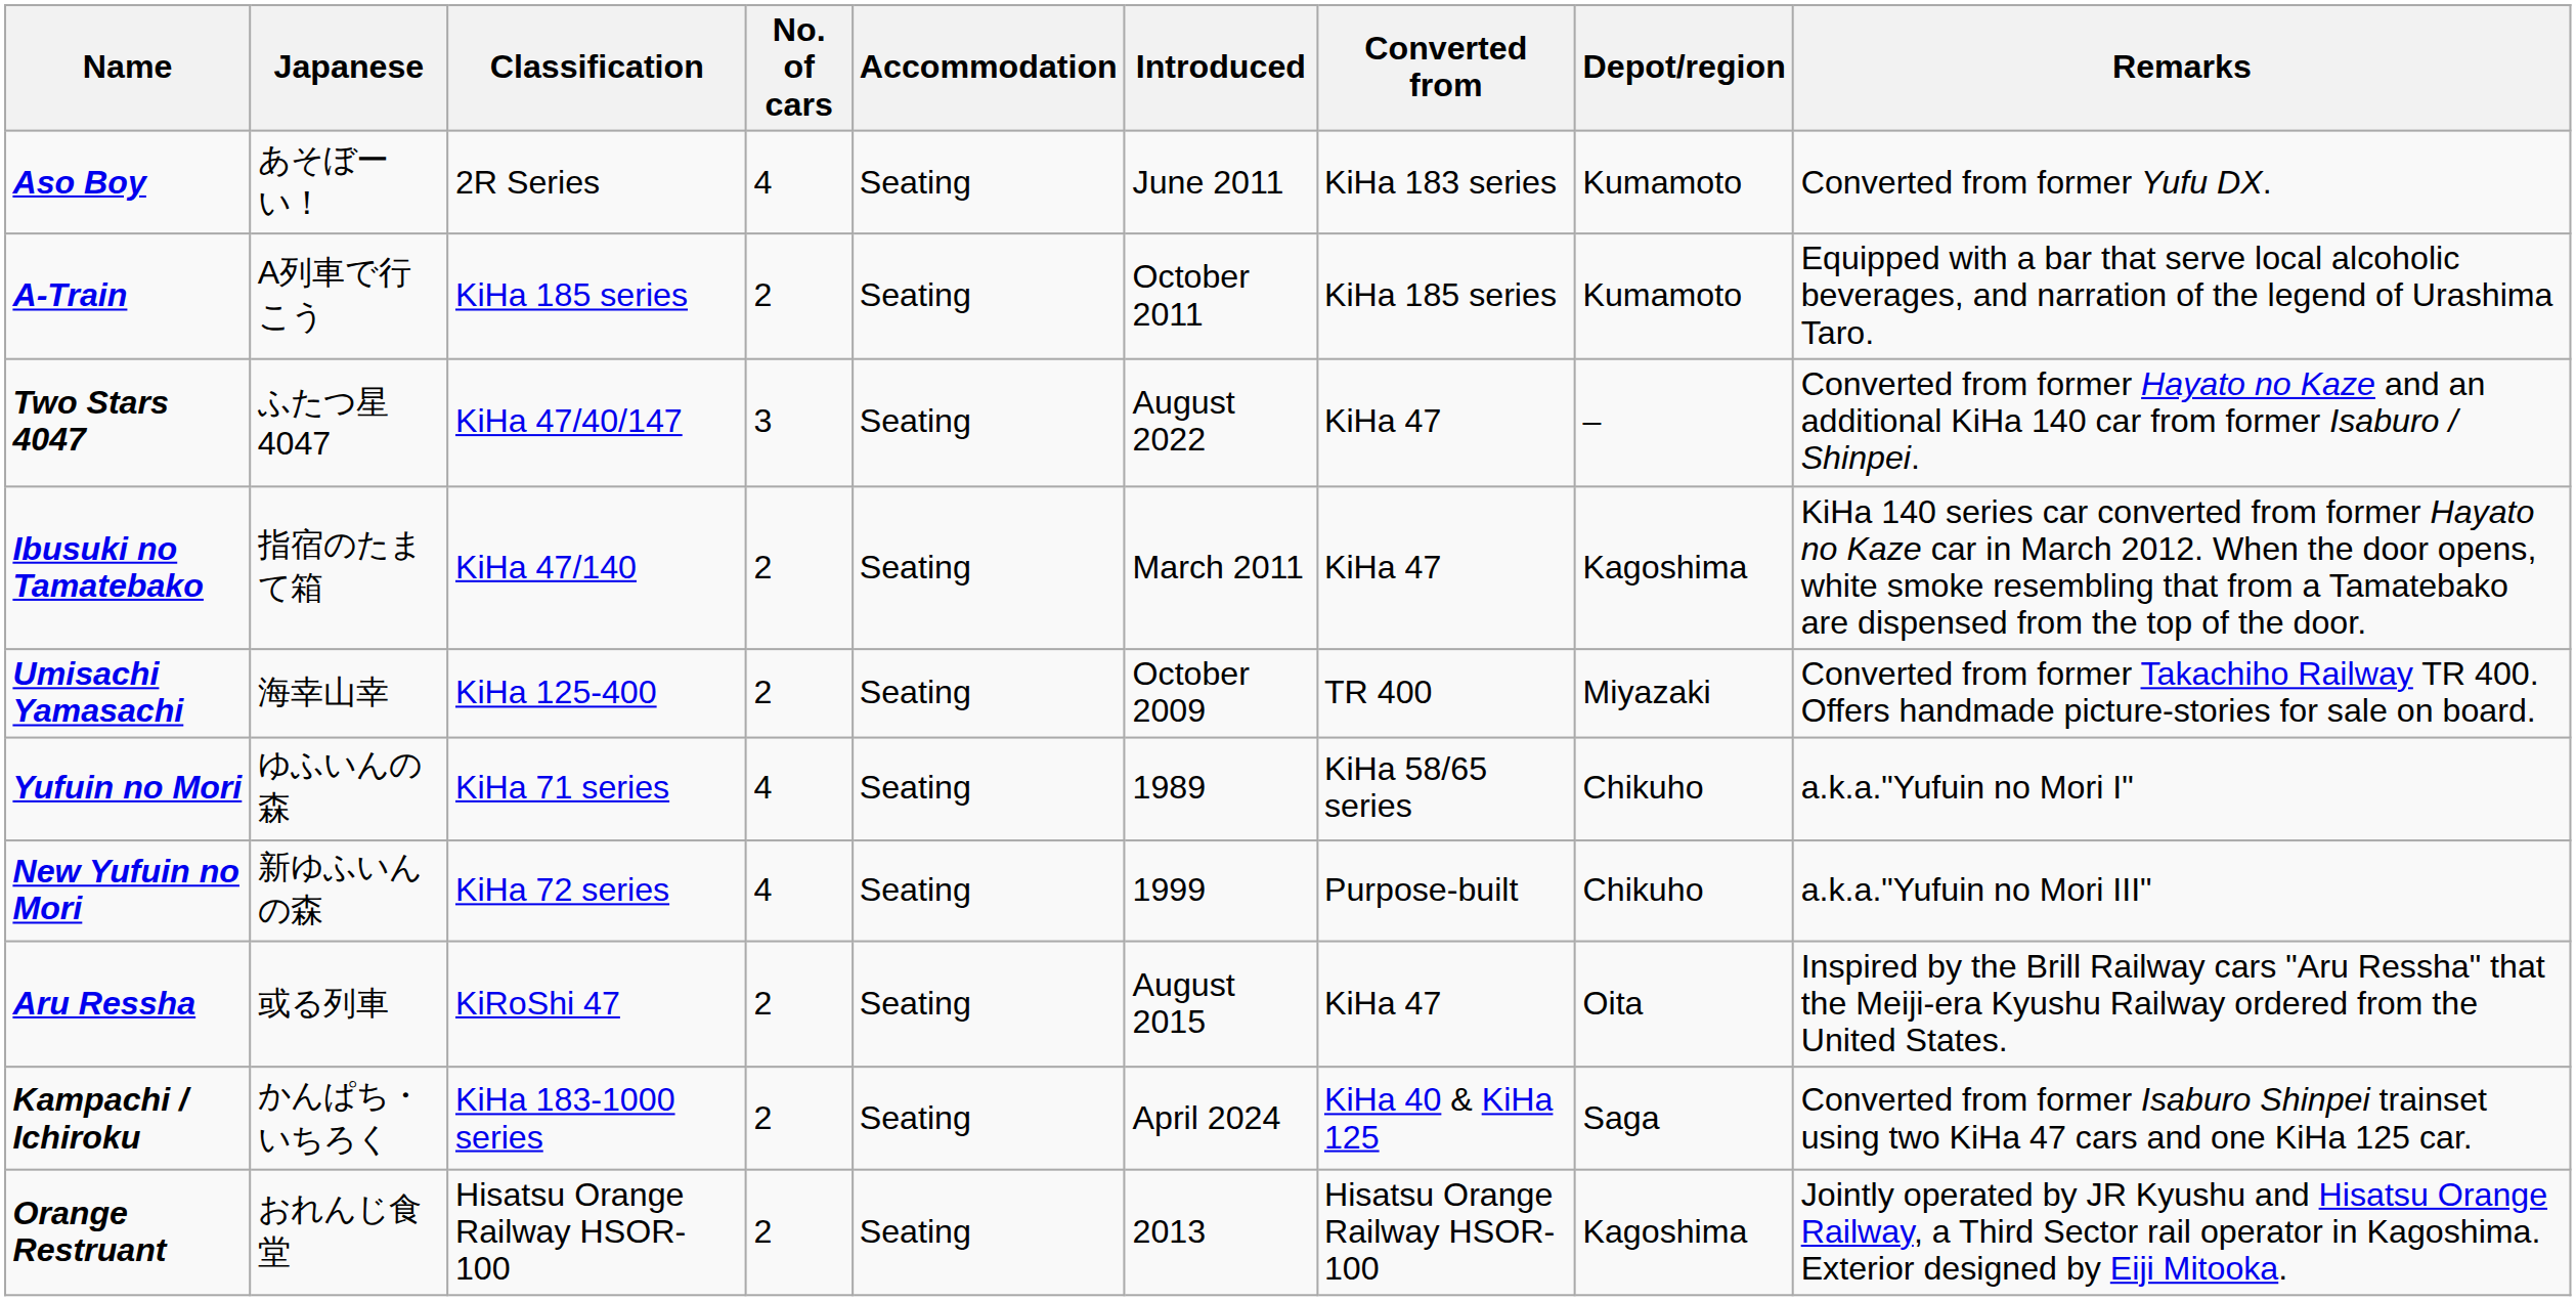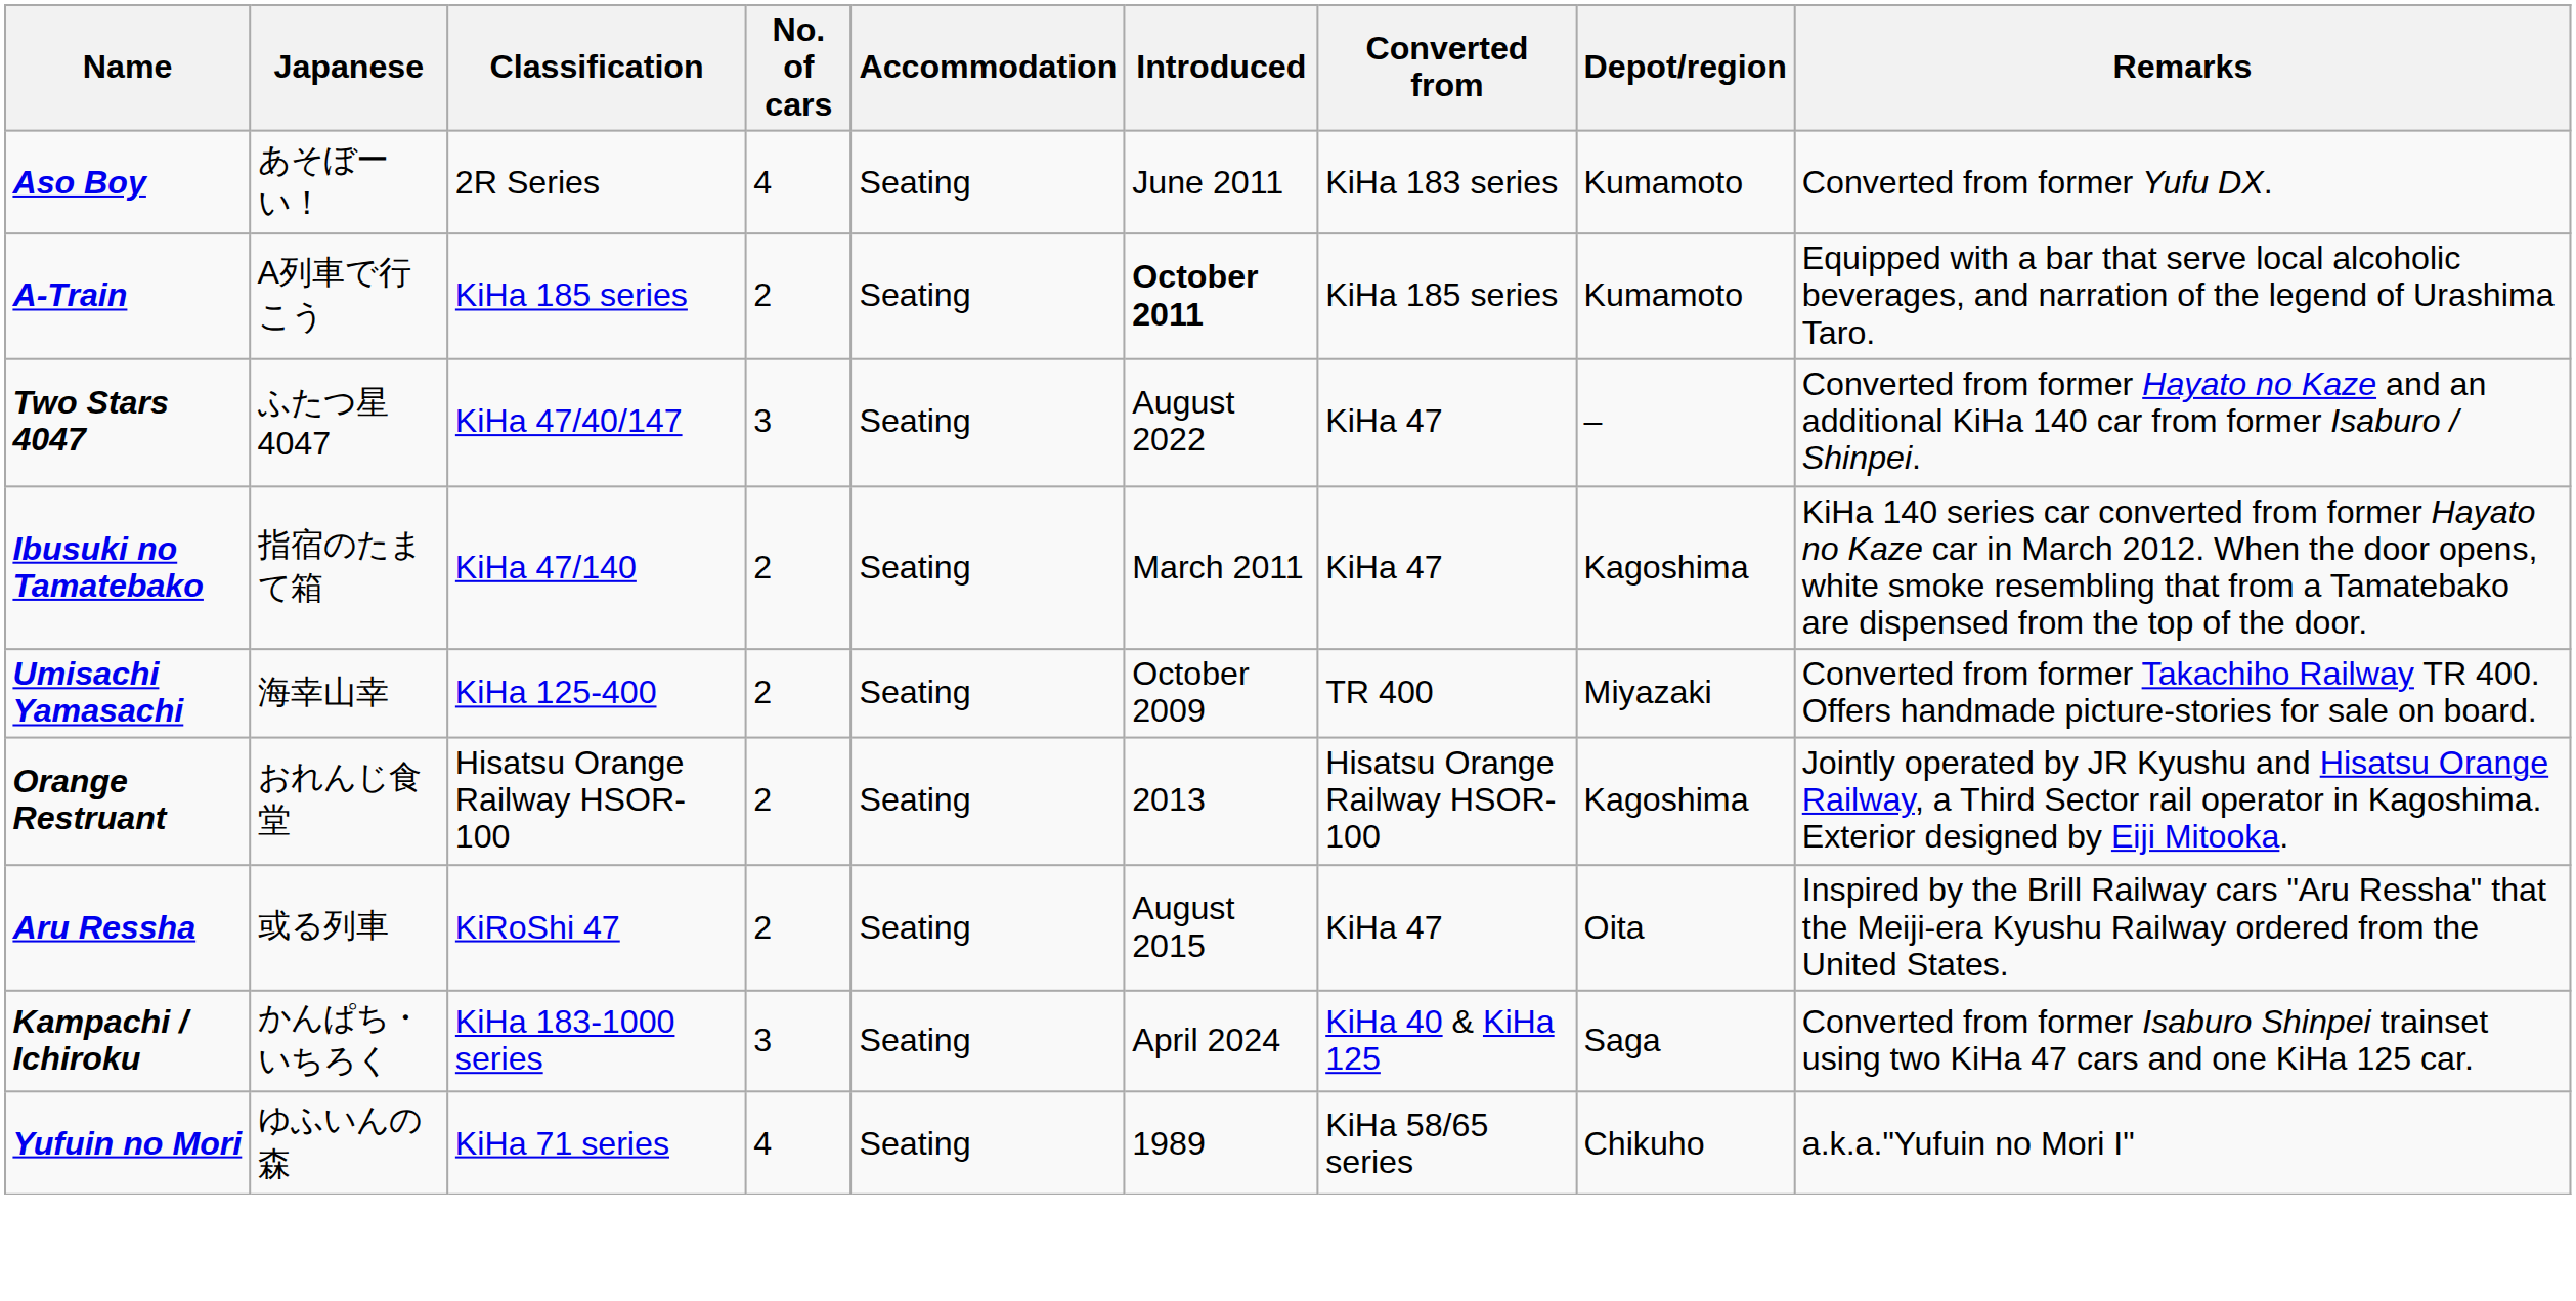A-Train | Introduced: normal -> bold
rows swapped: Yufuin no Mori <-> Orange Restruant
- row: New Yufuin no Mori | 新ゆふいんの森 | KiHa 72 series | 4 | Seating | 1999 | Purpose-built | Chikuho | a.k.a."Yufuin no Mori III"
Kampachi / Ichiroku | No. of cars: 2 -> 3
